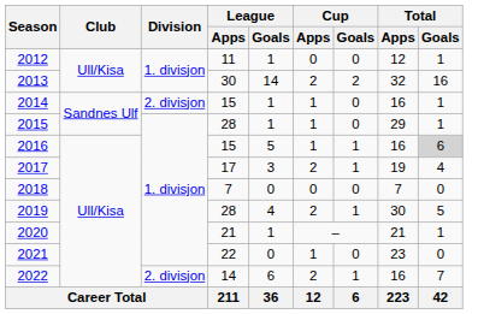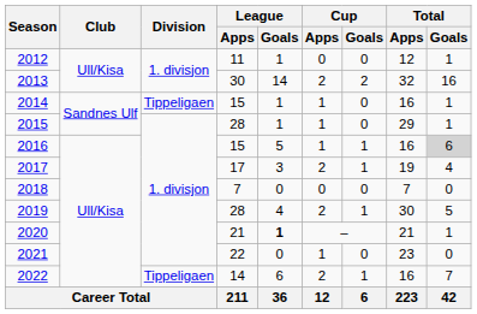2014 | Division: 2. divisjon -> Tippeligaen
2020 | League / Goals: normal -> bold
2022 | Division: 2. divisjon -> Tippeligaen
